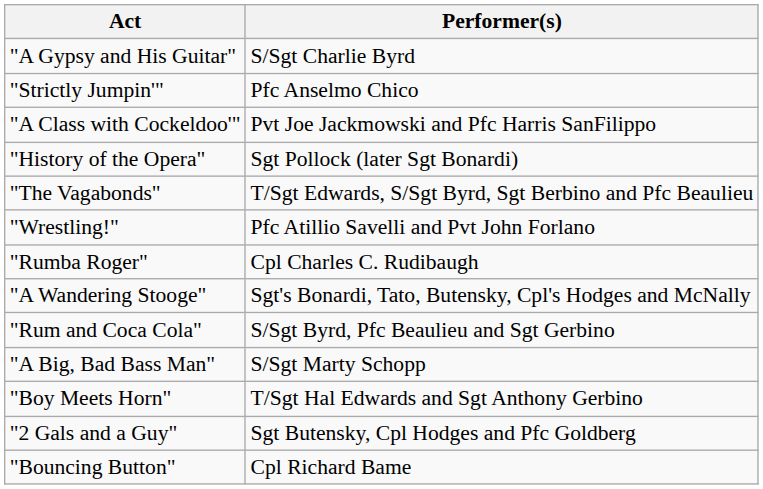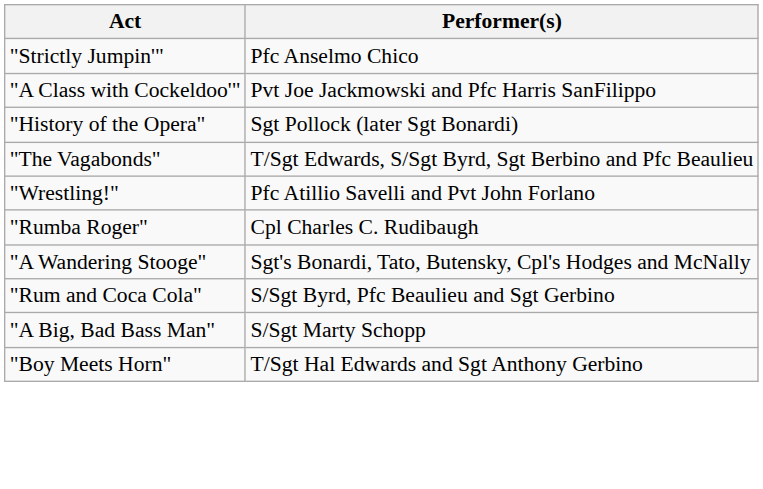- row: "A Gypsy and His Guitar" | S/Sgt Charlie Byrd
- row: "2 Gals and a Guy" | Sgt Butensky, Cpl Hodges and Pfc Goldberg
- row: "Bouncing Button" | Cpl Richard Bame
